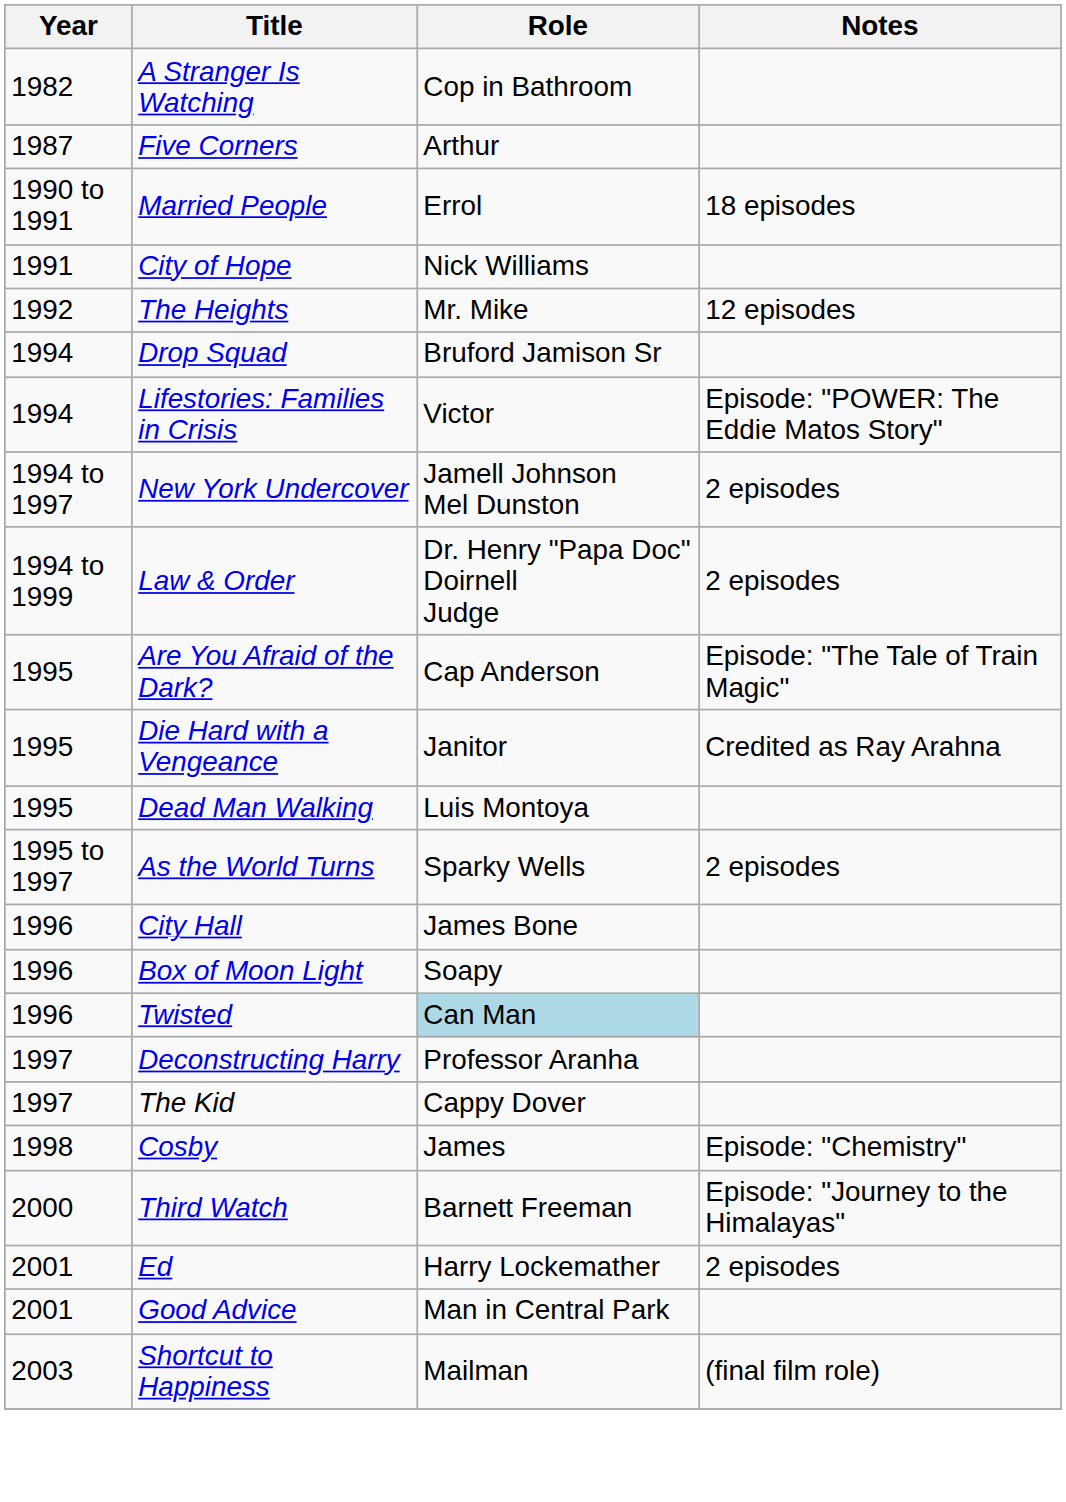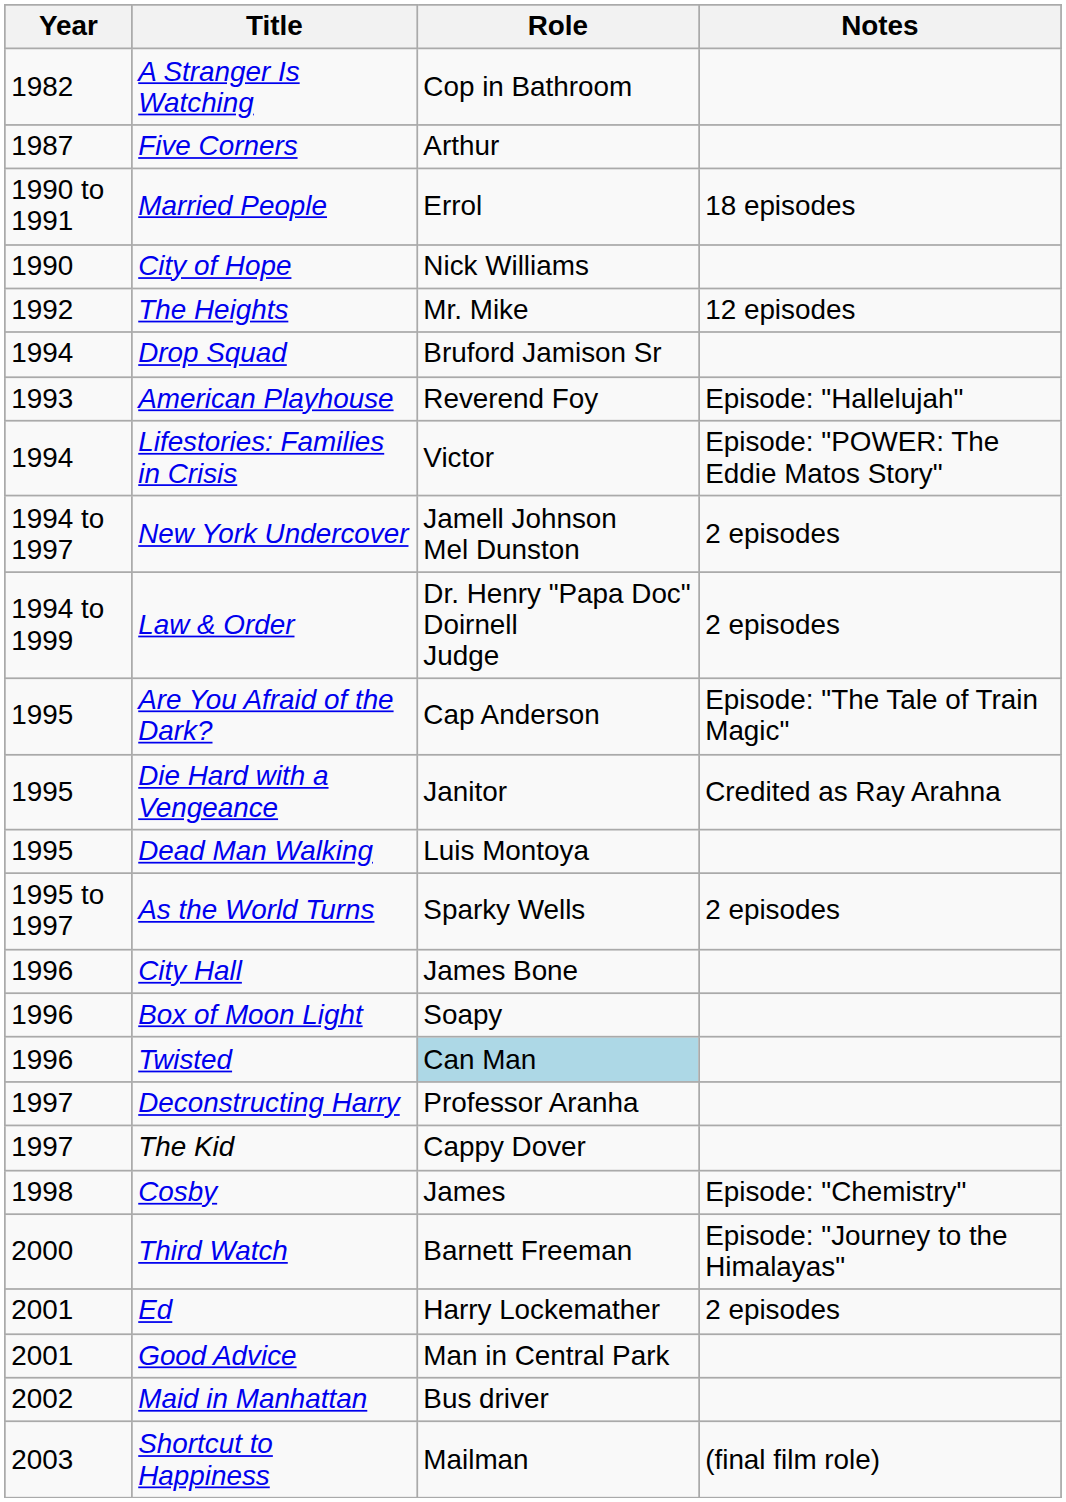City of Hope | Year: 1991 -> 1990
+ row: 1993 | American Playhouse | Reverend Foy | Episode: "Hallelujah"
+ row: 2002 | Maid in Manhattan | Bus driver
